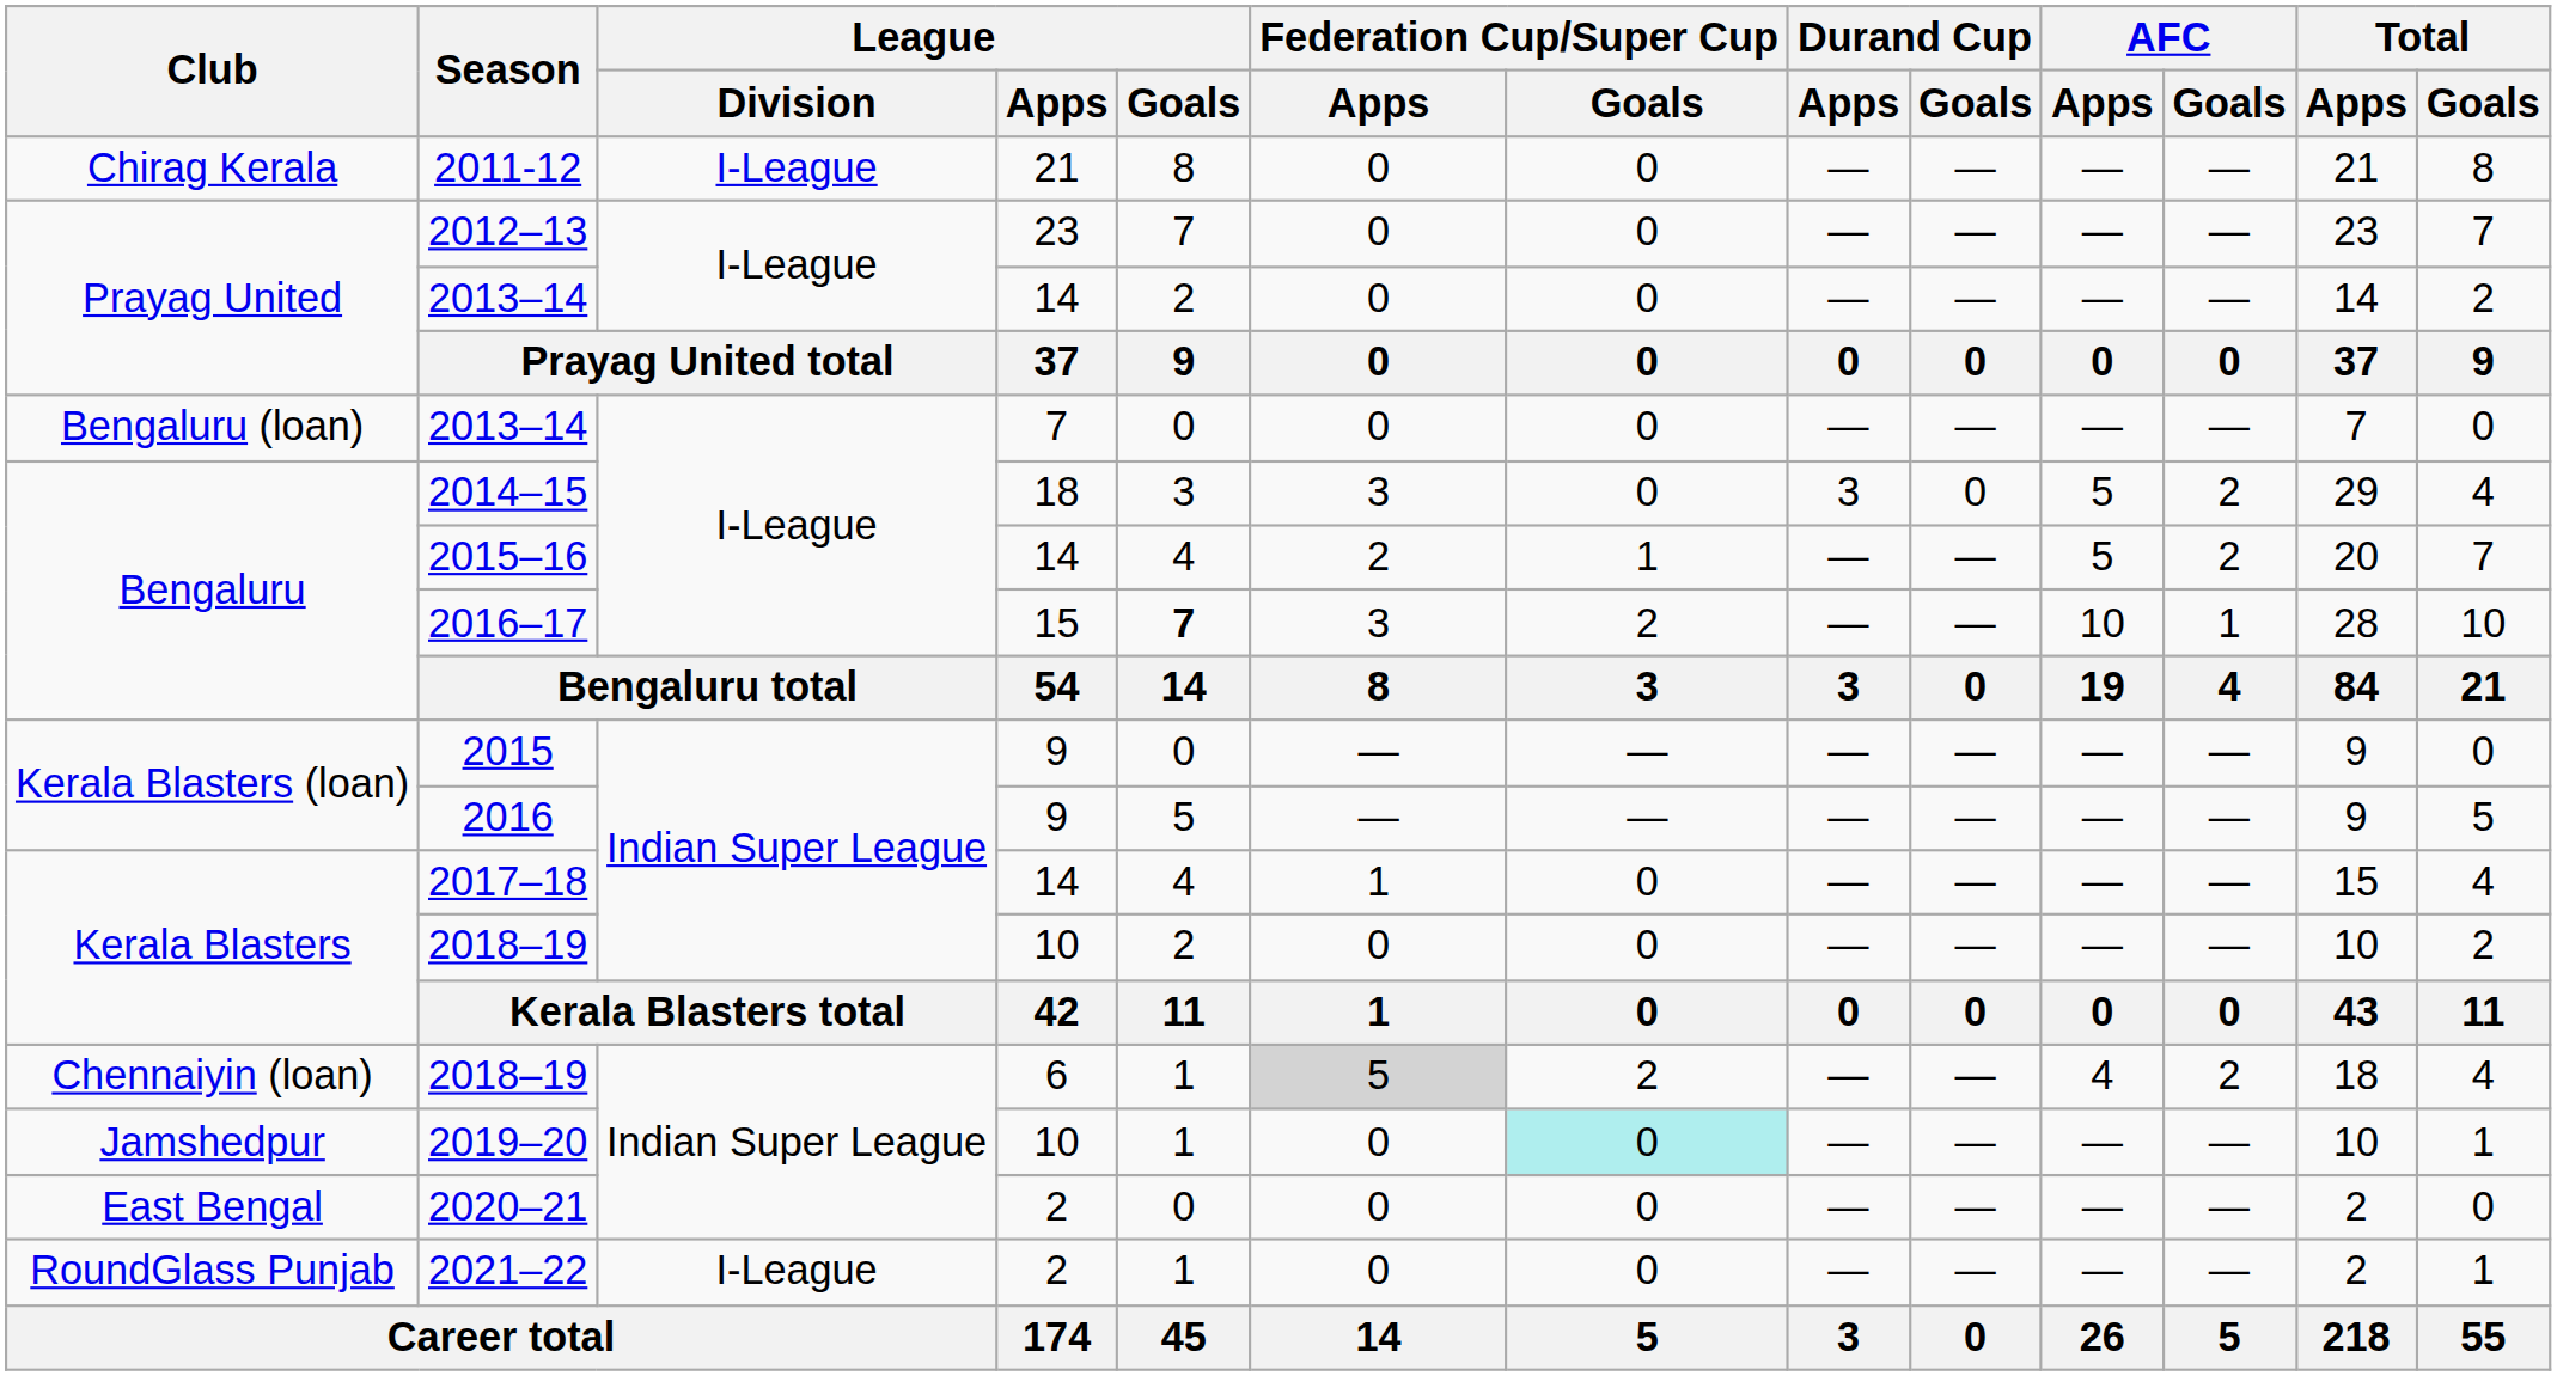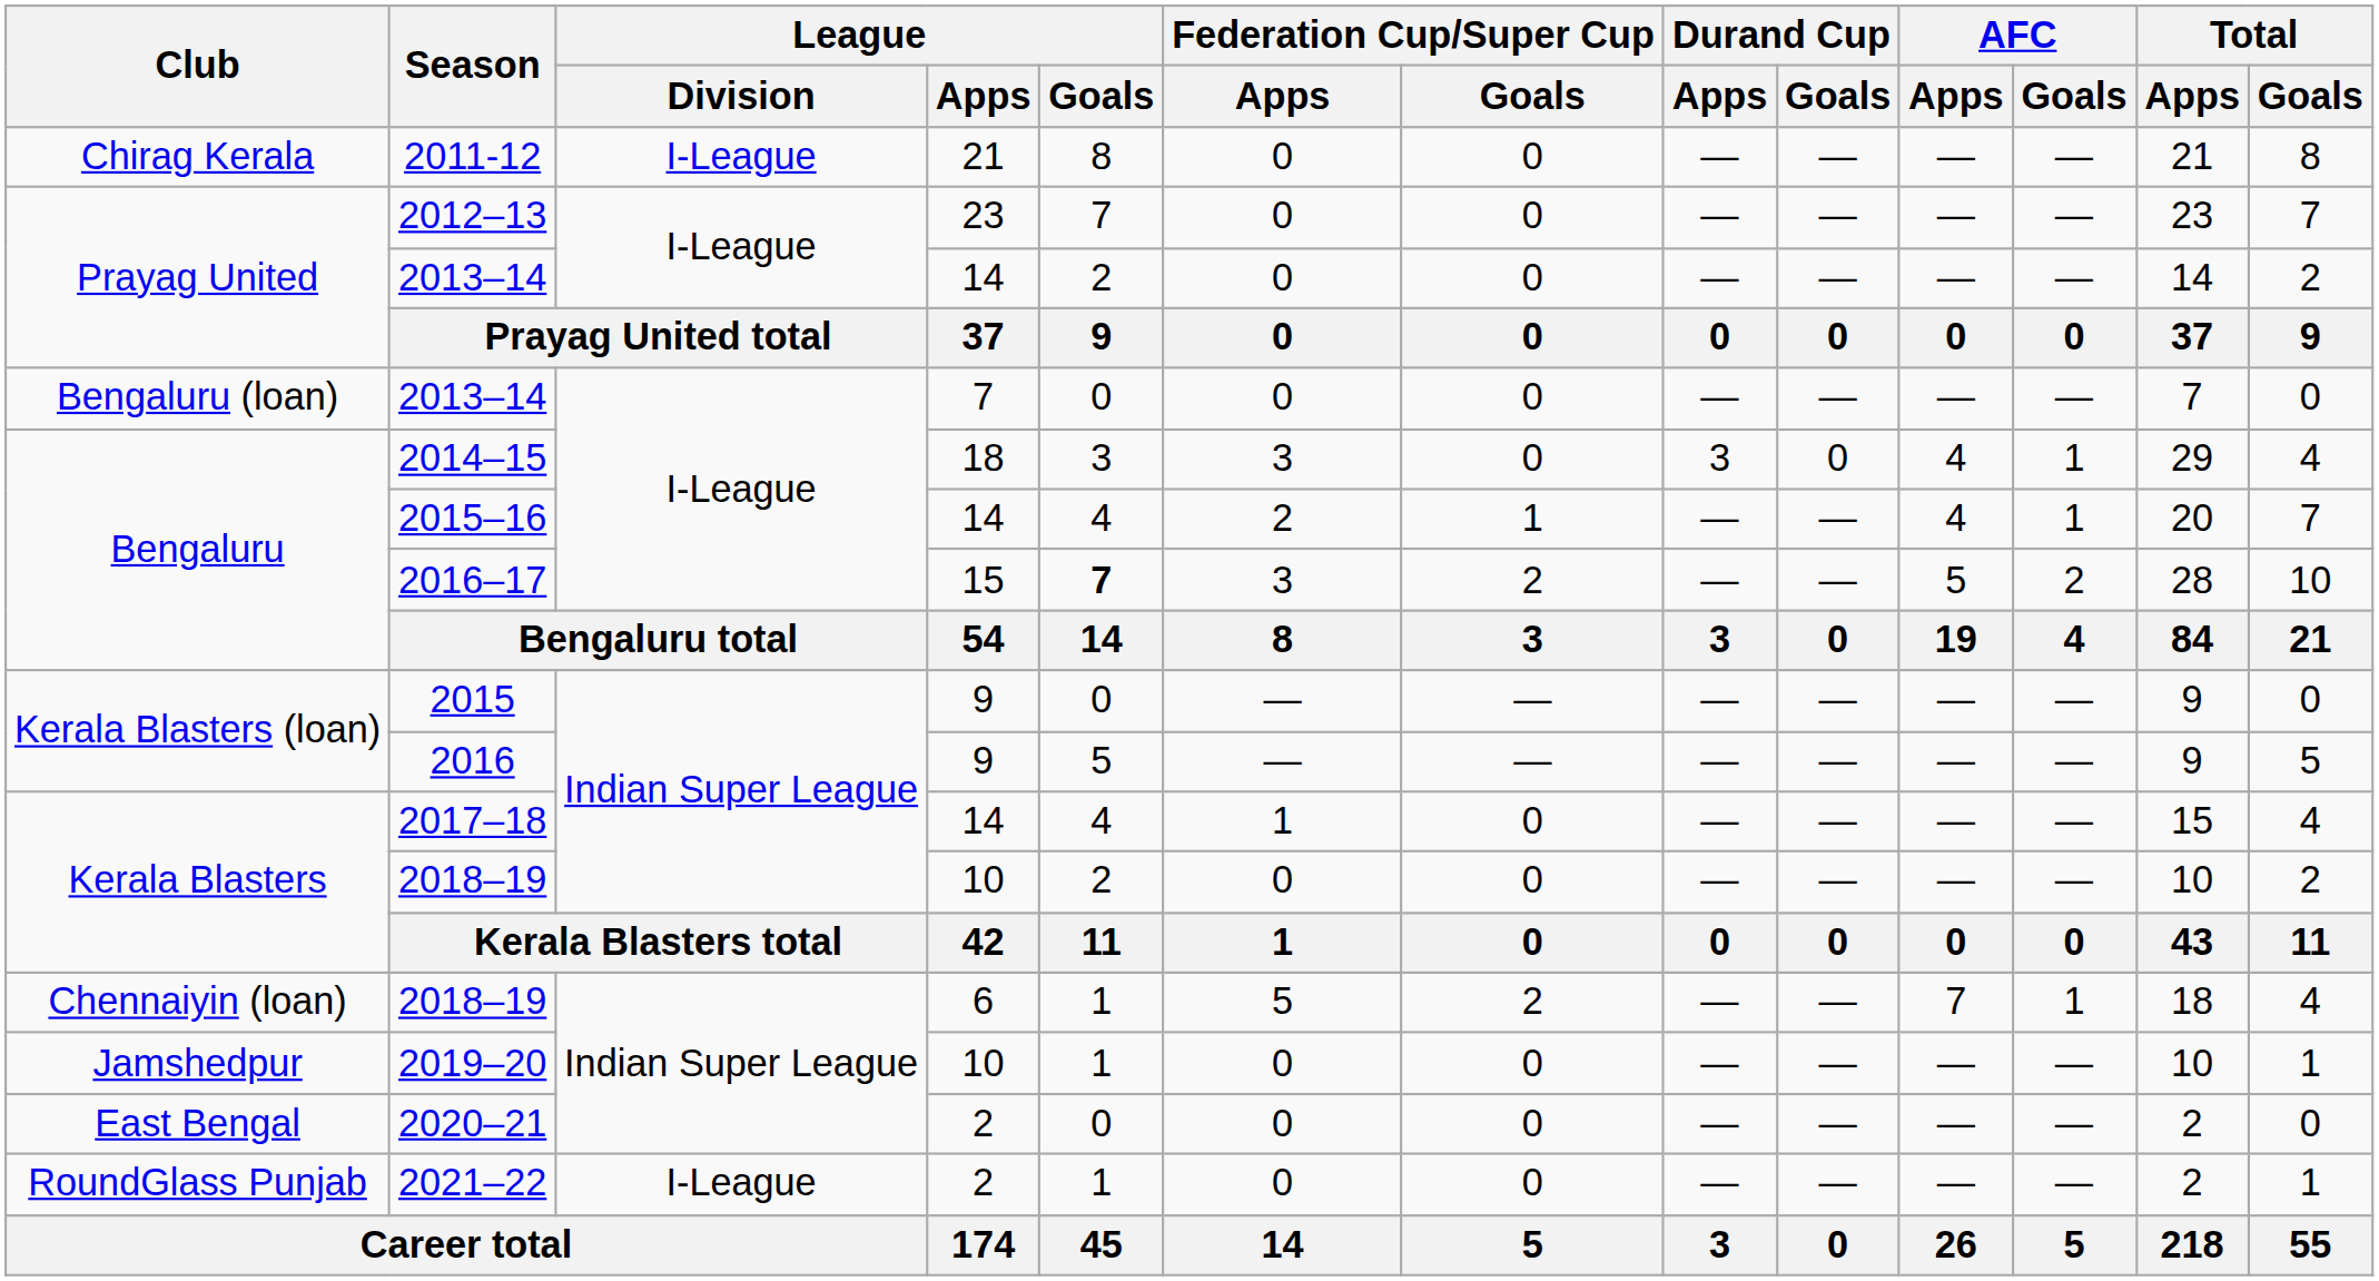2014–15 | AFC / Apps: 5 -> 4
2014–15 | AFC / Goals: 2 -> 1
2015–16 | AFC / Apps: 5 -> 4
2015–16 | AFC / Goals: 2 -> 1
2016–17 | AFC / Apps: 10 -> 5
2016–17 | AFC / Goals: 1 -> 2
Chennaiyin (loan) / 2018–19 | Federation Cup/Super Cup / Apps: lightgrey background -> no background
Chennaiyin (loan) / 2018–19 | AFC / Apps: 4 -> 7
Chennaiyin (loan) / 2018–19 | AFC / Goals: 2 -> 1
2019–20 | Federation Cup/Super Cup / Goals: paleturquoise background -> no background
